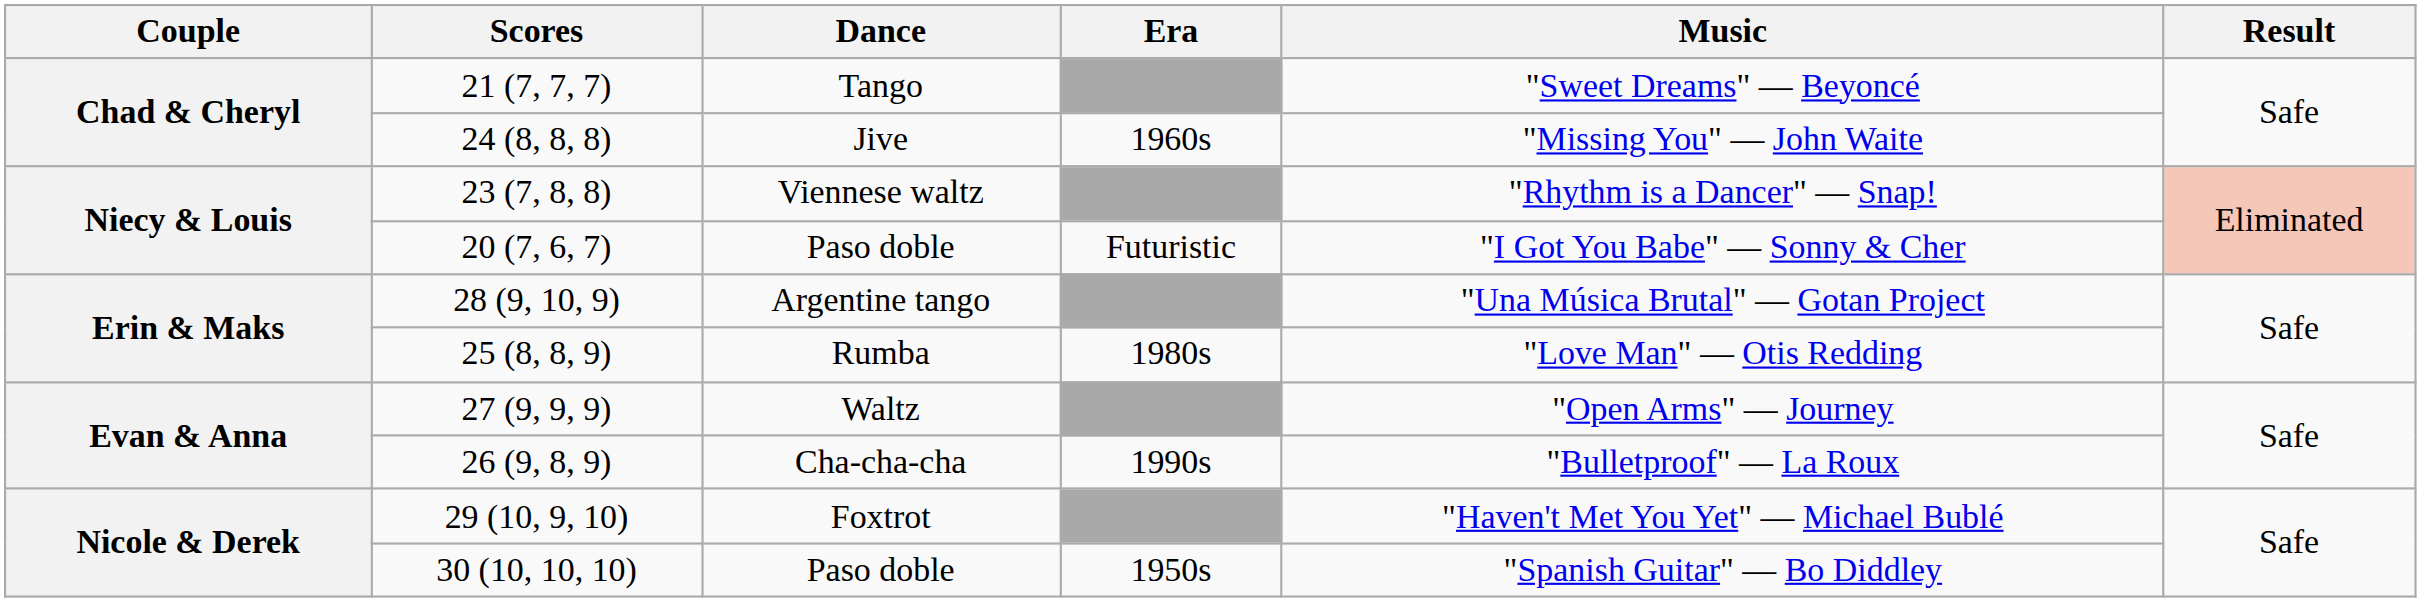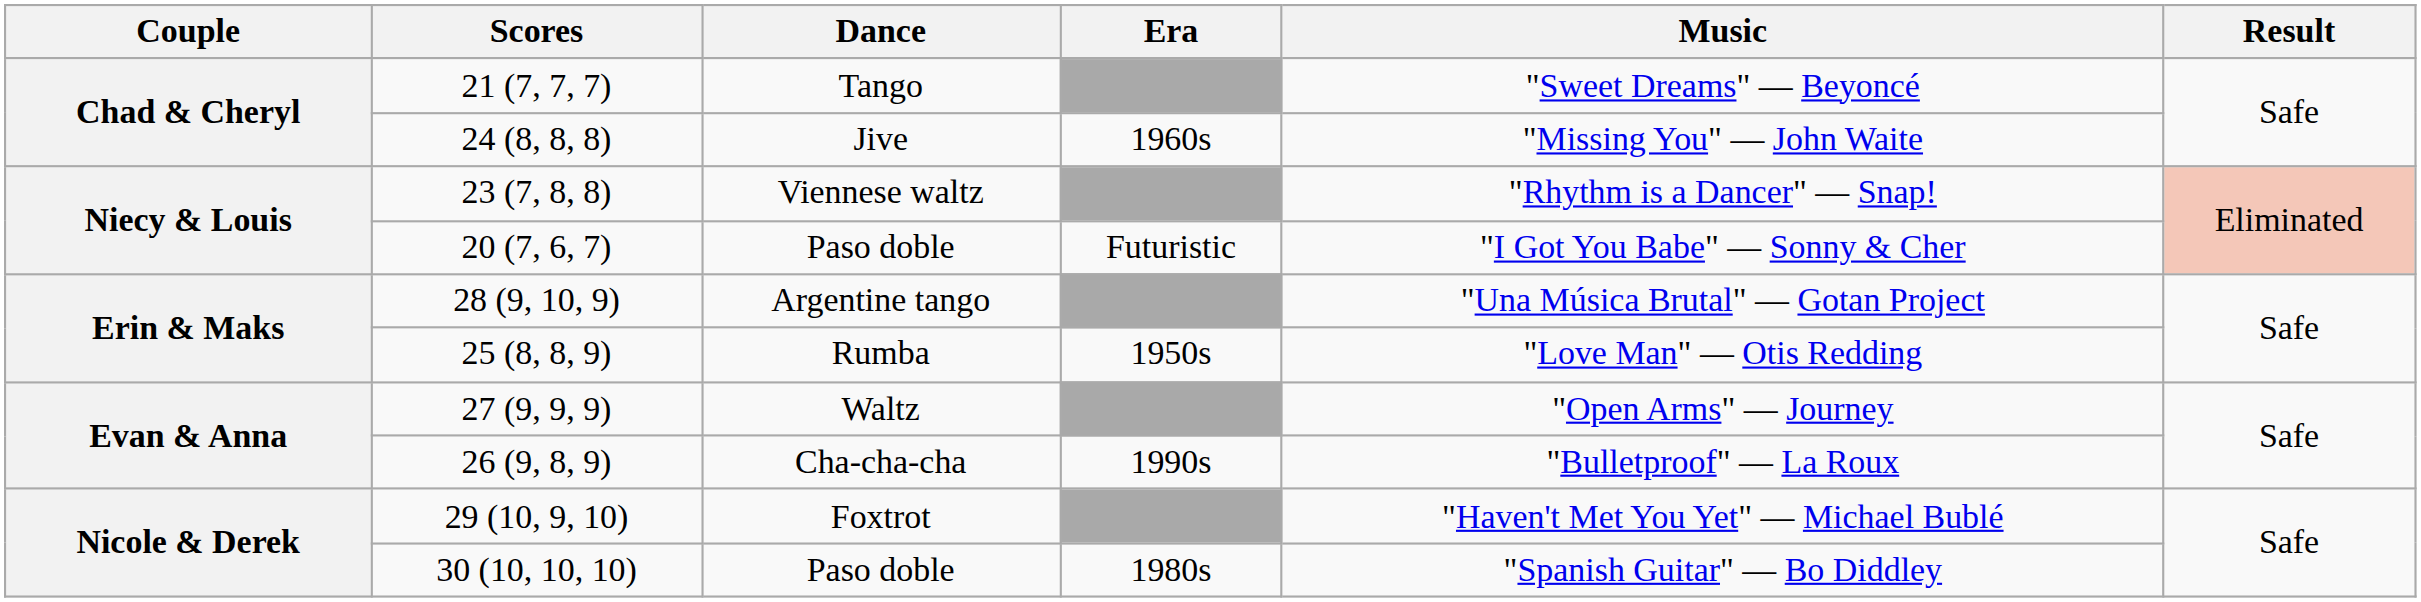Rumba | Era: 1980s -> 1950s
30 (10, 10, 10) / Paso doble | Era: 1950s -> 1980s
